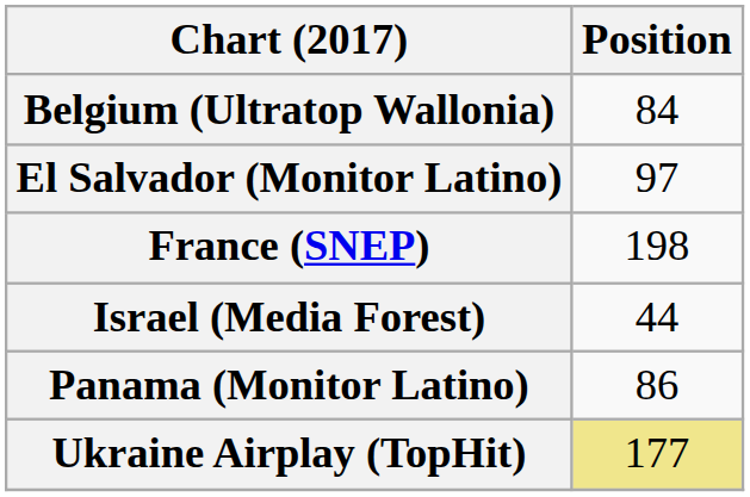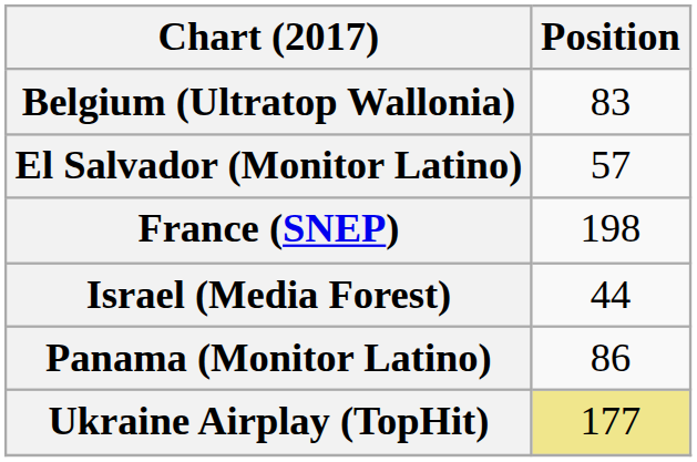Belgium (Ultratop Wallonia) | Position: 84 -> 83
El Salvador (Monitor Latino) | Position: 97 -> 57
